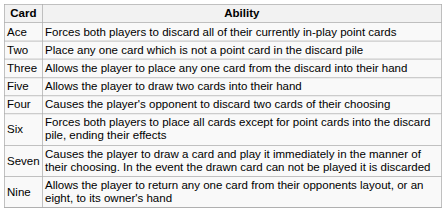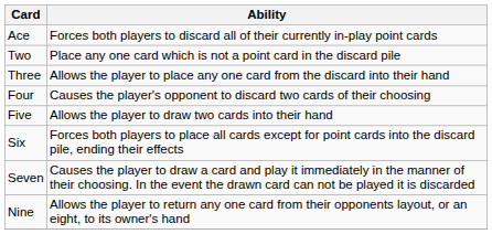rows swapped: Four <-> Five
